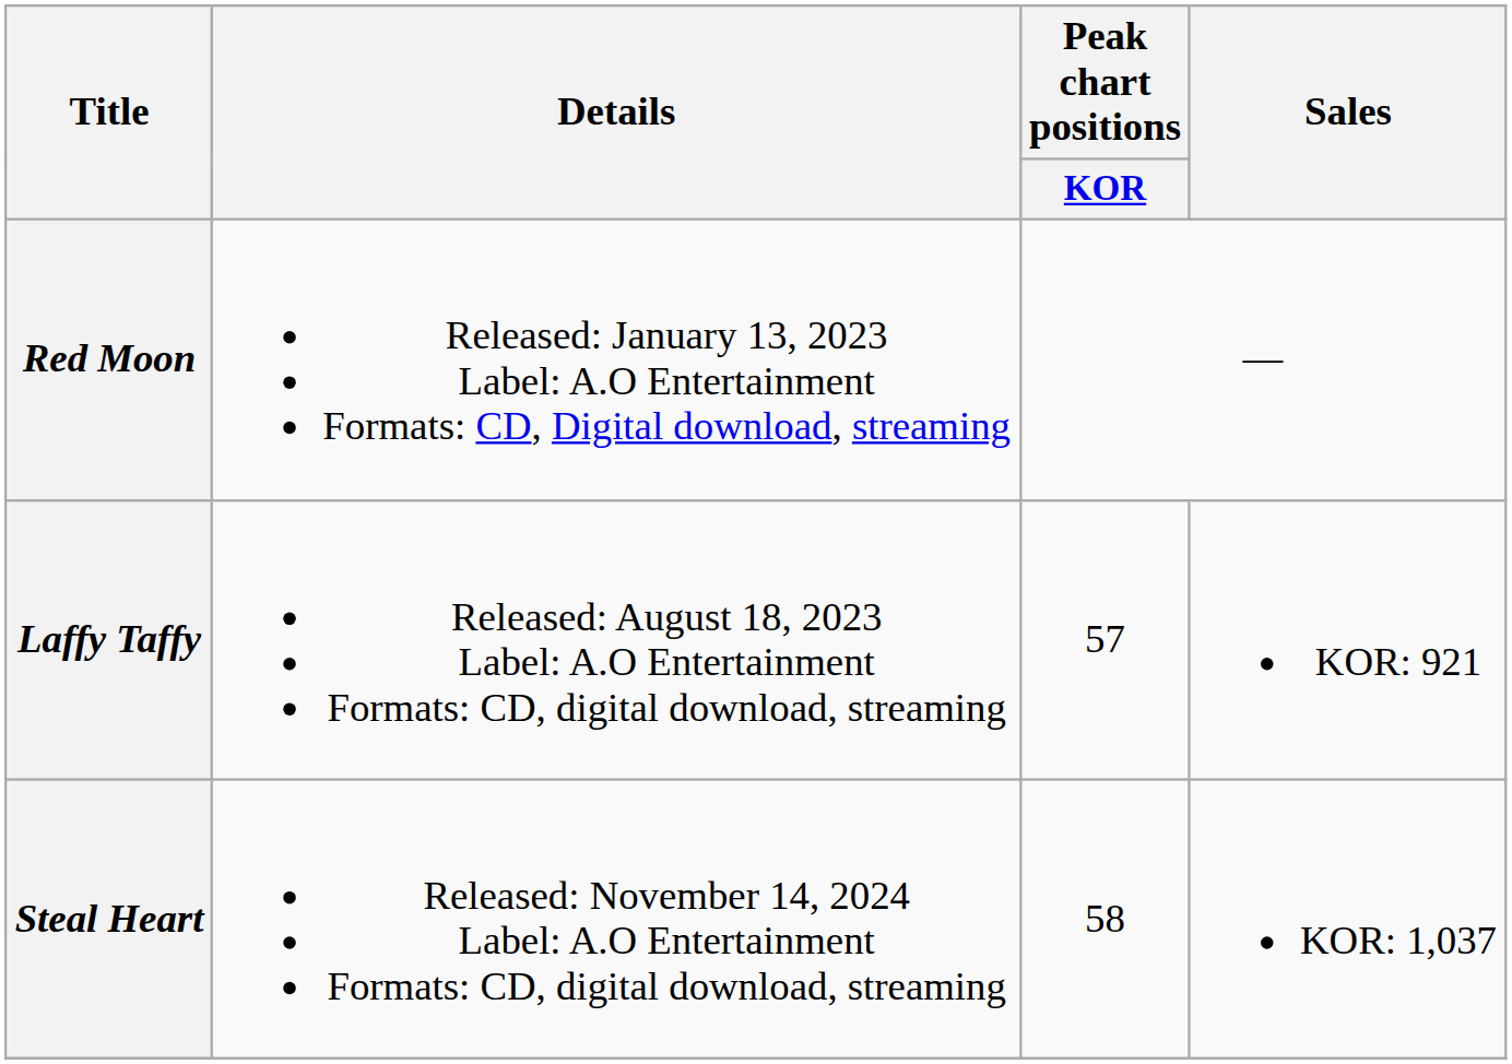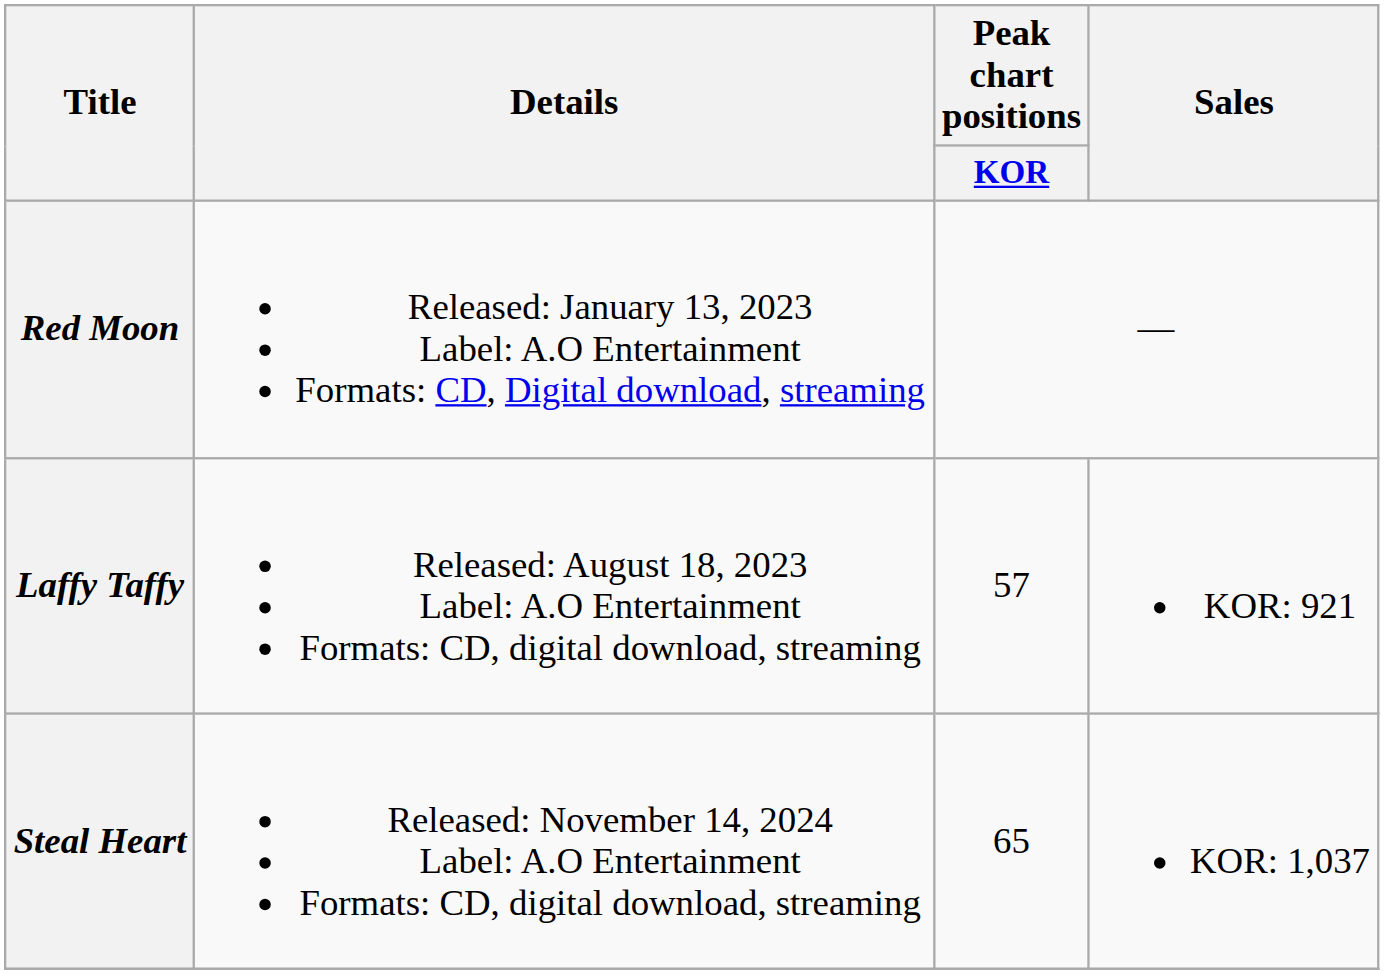Steal Heart | Peak chart positions / KOR: 58 -> 65
